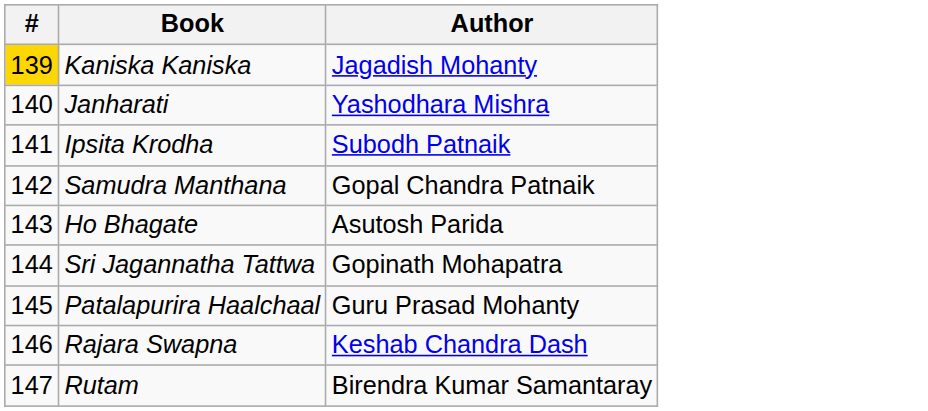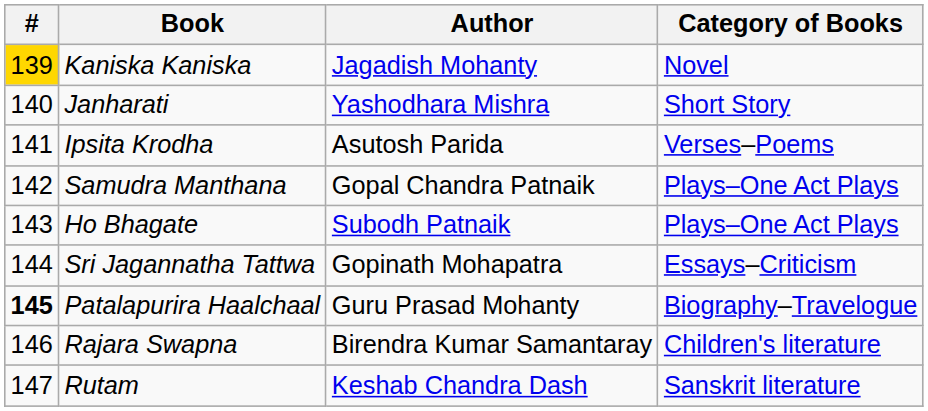+ column: Category of Books | Novel | Short Story | Verses–Poems | Plays–One Act Plays | Plays–One Act Plays | Essays–Criticism | Biography–Travelogue | Children's literature | Sanskrit literature
Ipsita Krodha | Author: Subodh Patnaik -> Asutosh Parida
Ho Bhagate | Author: Asutosh Parida -> Subodh Patnaik
Patalapurira Haalchaal | #: normal -> bold
Rajara Swapna | Author: Keshab Chandra Dash -> Birendra Kumar Samantaray
Rutam | Author: Birendra Kumar Samantaray -> Keshab Chandra Dash
